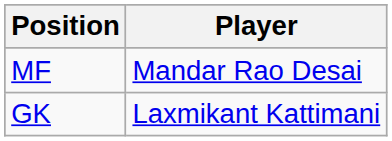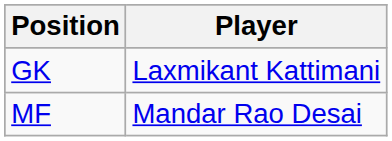rows swapped: GK <-> MF
